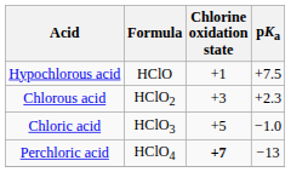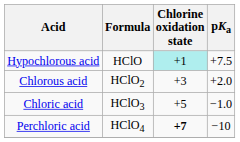Hypochlorous acid | Chlorine oxidation state: no background -> paleturquoise background
Chlorous acid | pKa: +2.3 -> +2.0
Perchloric acid | pKa: −13 -> −10
